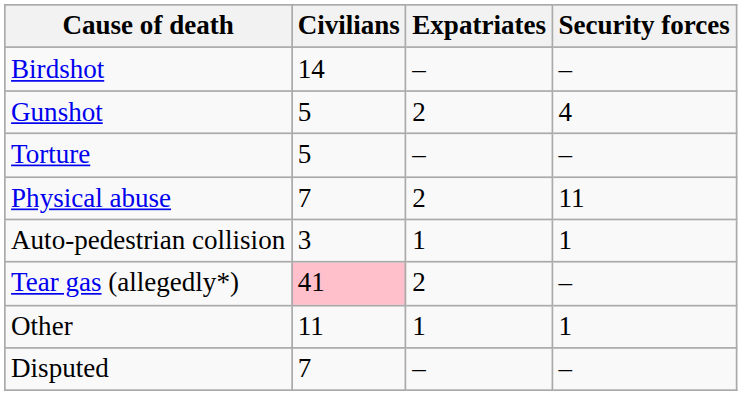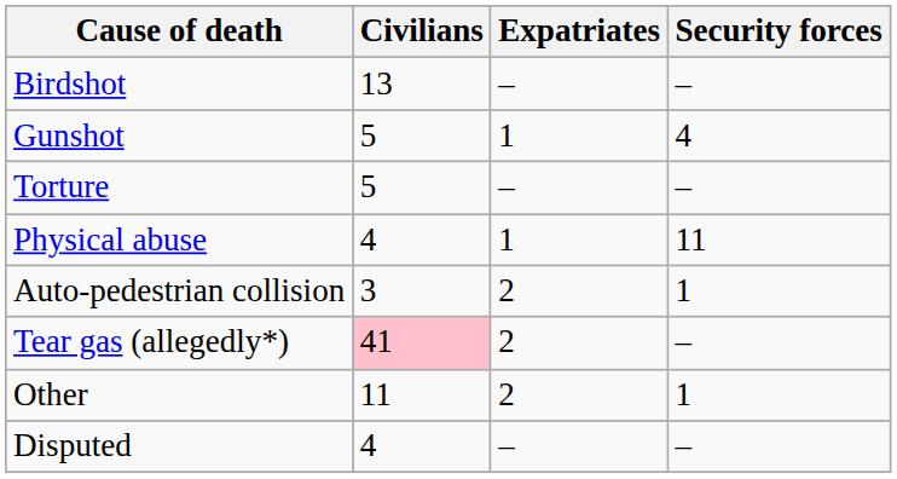Birdshot | Civilians: 14 -> 13
Gunshot | Expatriates: 2 -> 1
Physical abuse | Civilians: 7 -> 4
Physical abuse | Expatriates: 2 -> 1
Auto-pedestrian collision | Expatriates: 1 -> 2
Other | Expatriates: 1 -> 2
Disputed | Civilians: 7 -> 4
